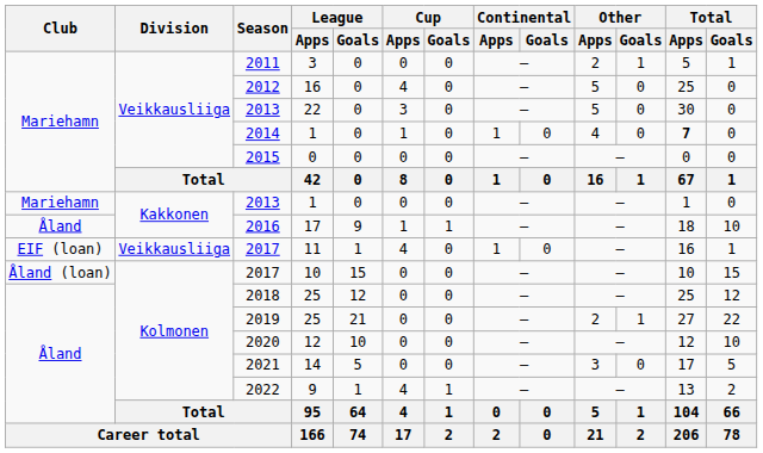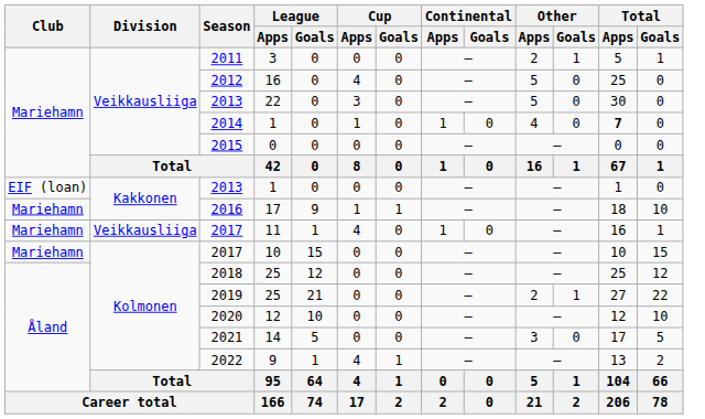2013 / 1 | Club: Mariehamn -> EIF (loan)
2016 | Club: Åland -> Mariehamn
2017 / 11 | Club: EIF (loan) -> Mariehamn
2017 / 10 | Club: Åland (loan) -> Mariehamn
